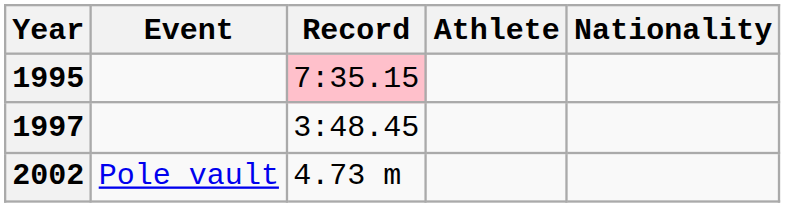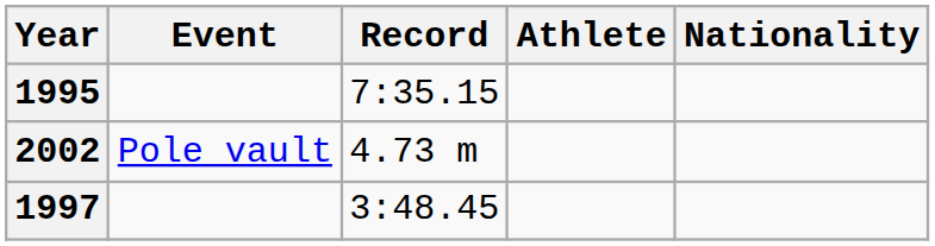1995 | Record: pink background -> no background
rows swapped: 1997 <-> 2002
